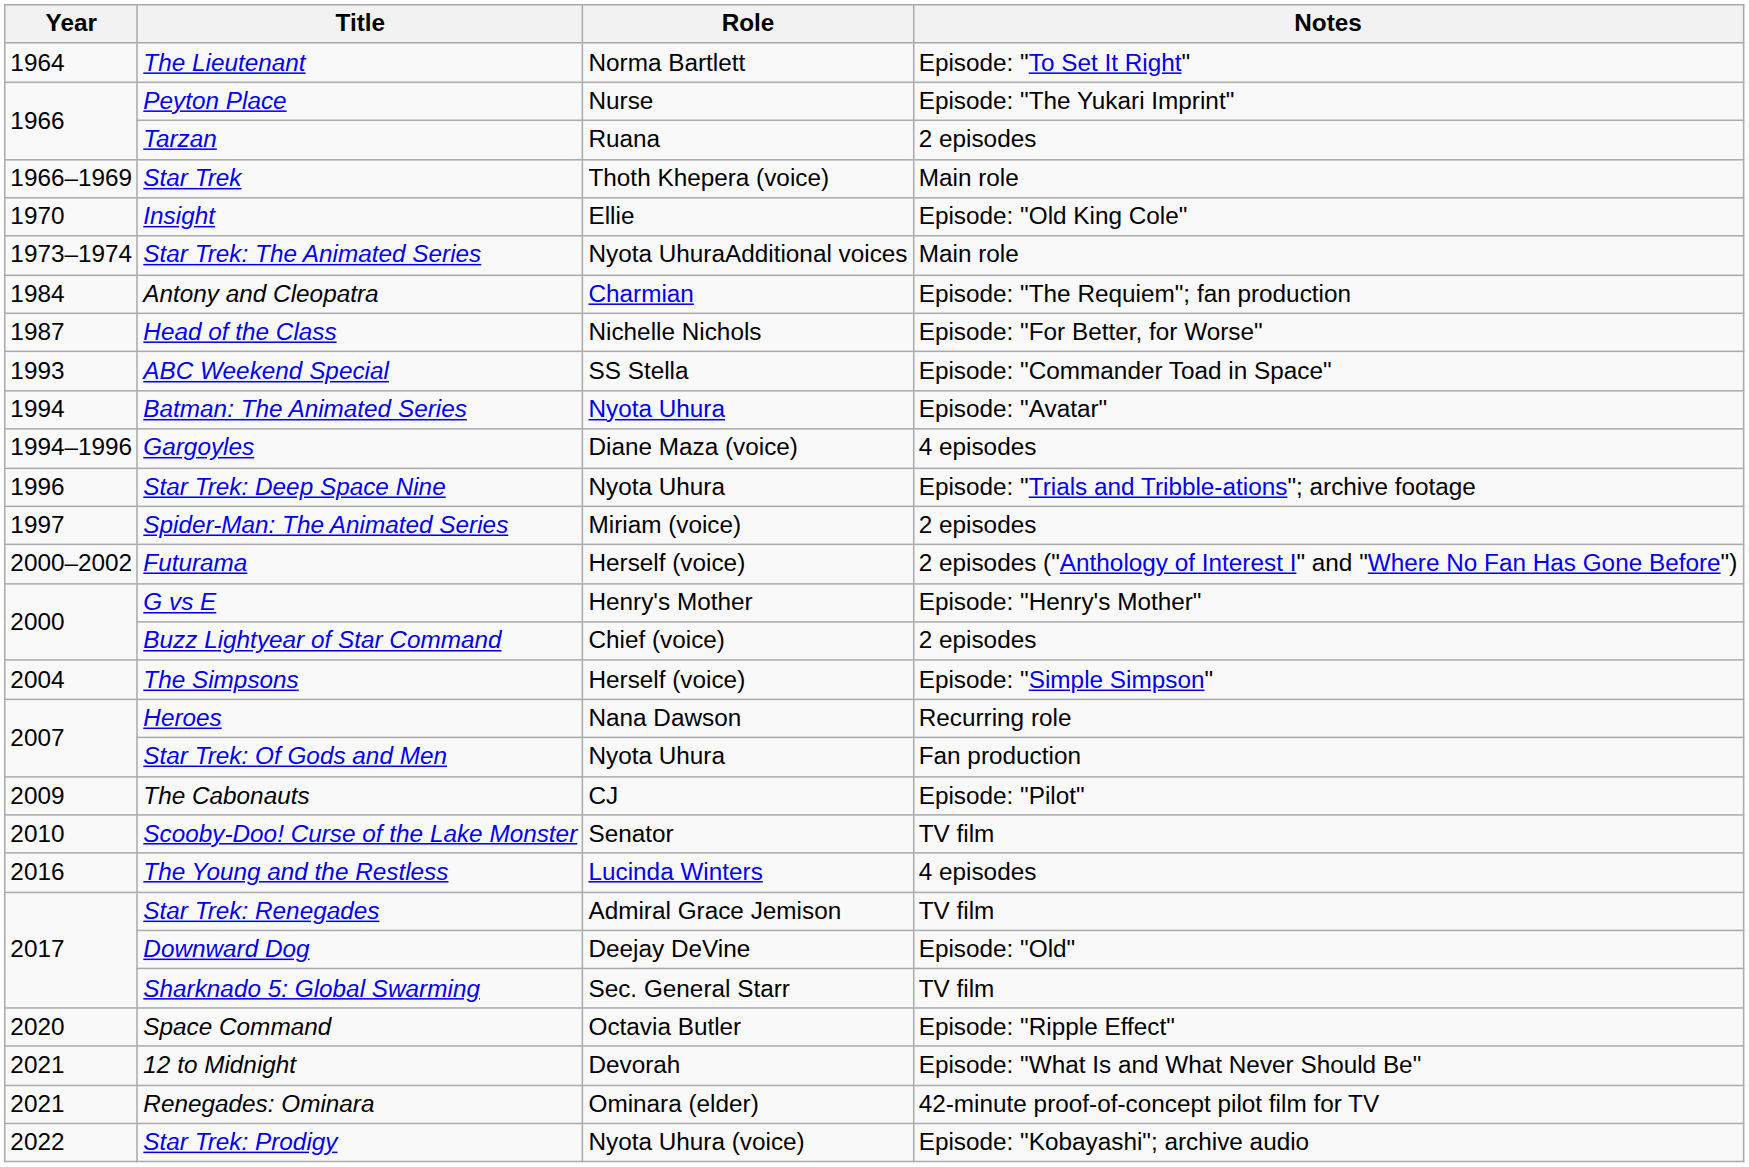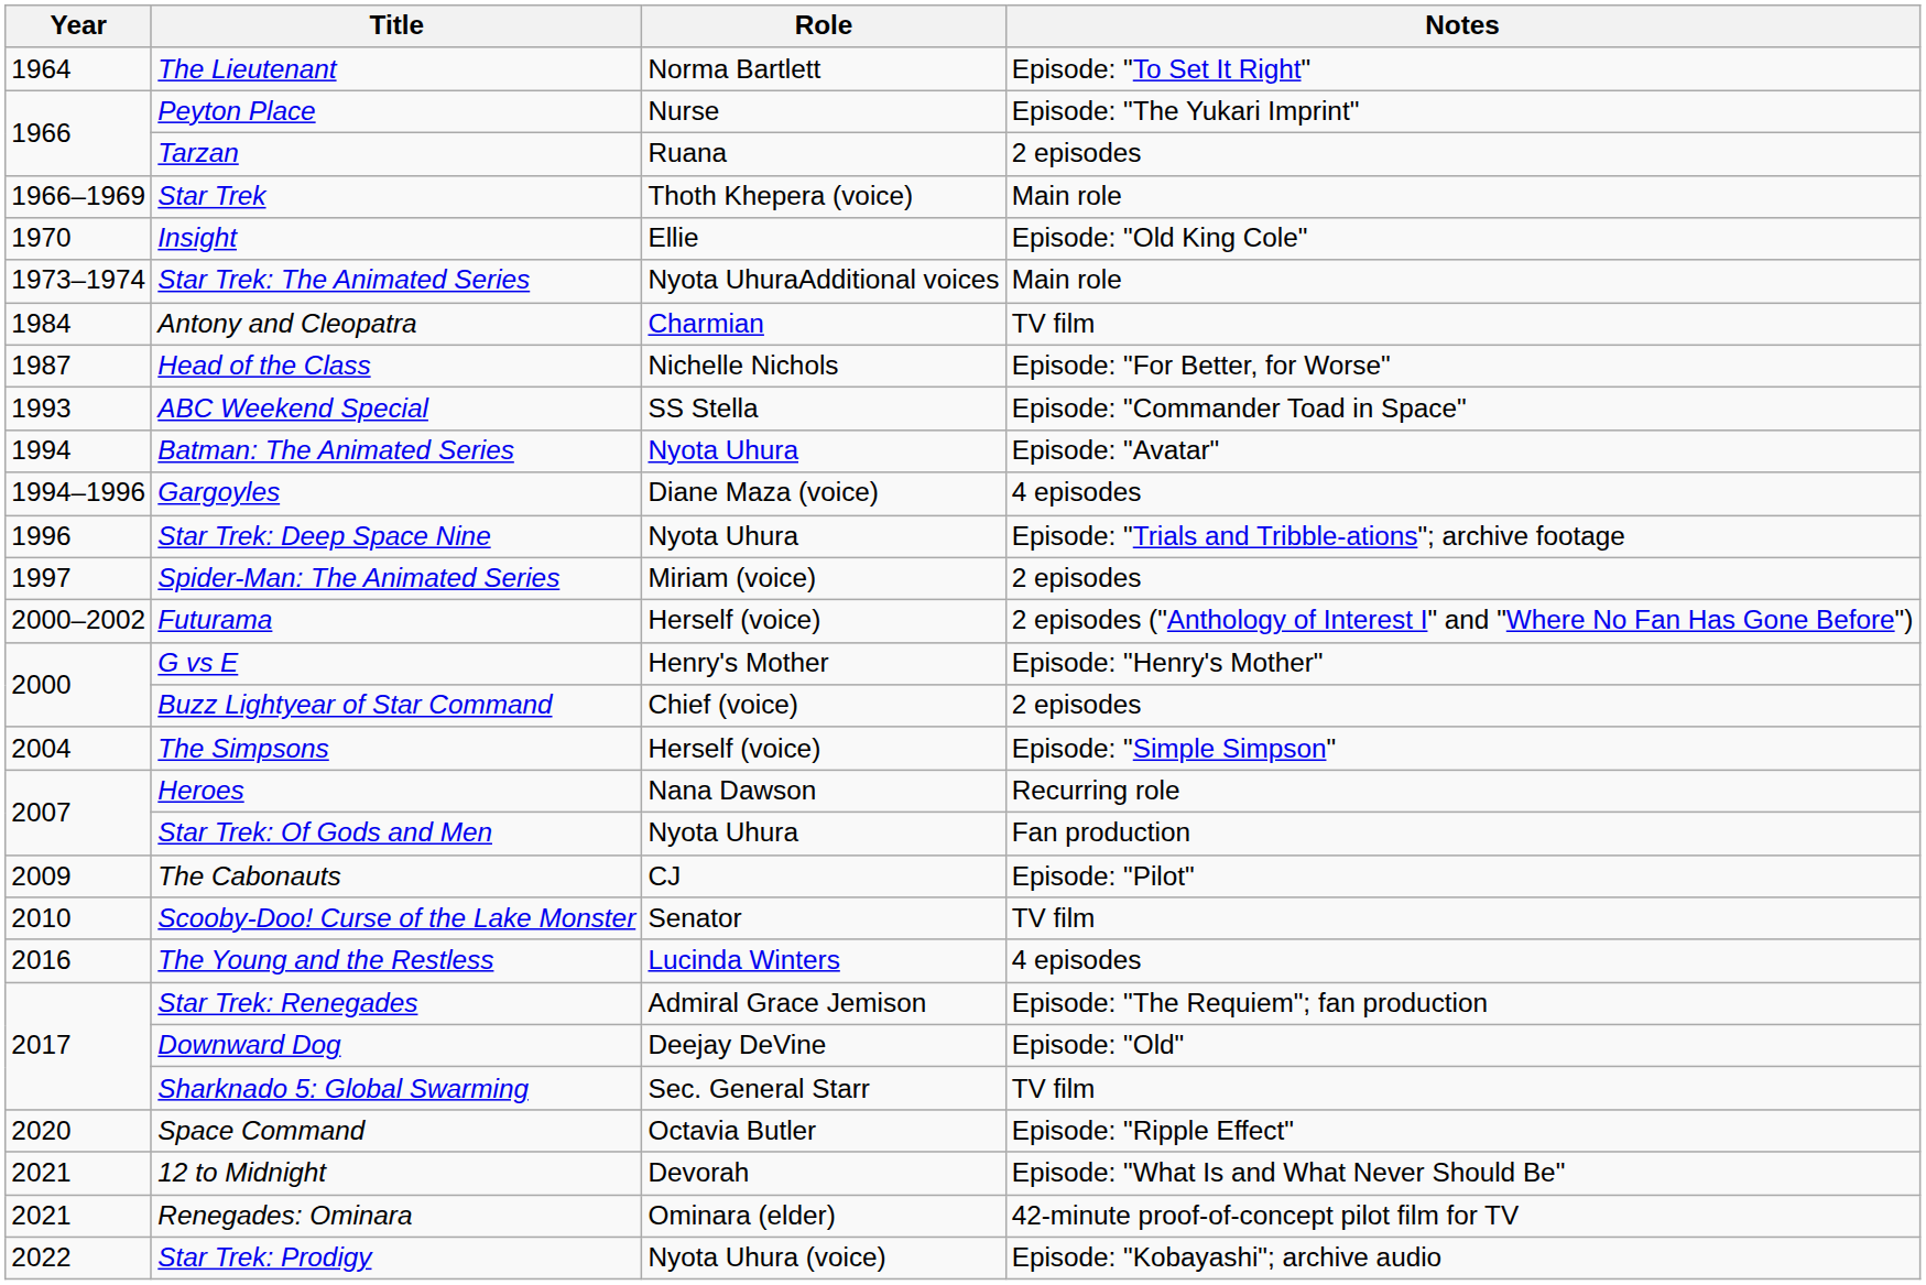Antony and Cleopatra | Notes: Episode: "The Requiem"; fan production -> TV film
Star Trek: Renegades | Notes: TV film -> Episode: "The Requiem"; fan production
